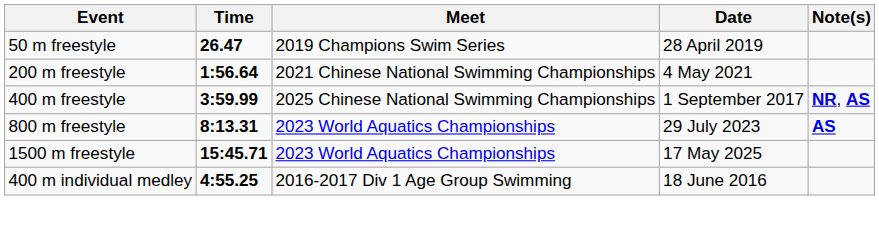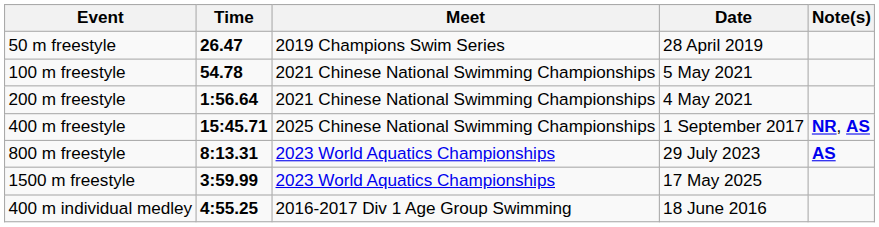+ row: 100 m freestyle | 54.78 | 2021 Chinese National Swimming Championships | 5 May 2021
400 m freestyle | Time: 3:59.99 -> 15:45.71
1500 m freestyle | Time: 15:45.71 -> 3:59.99
